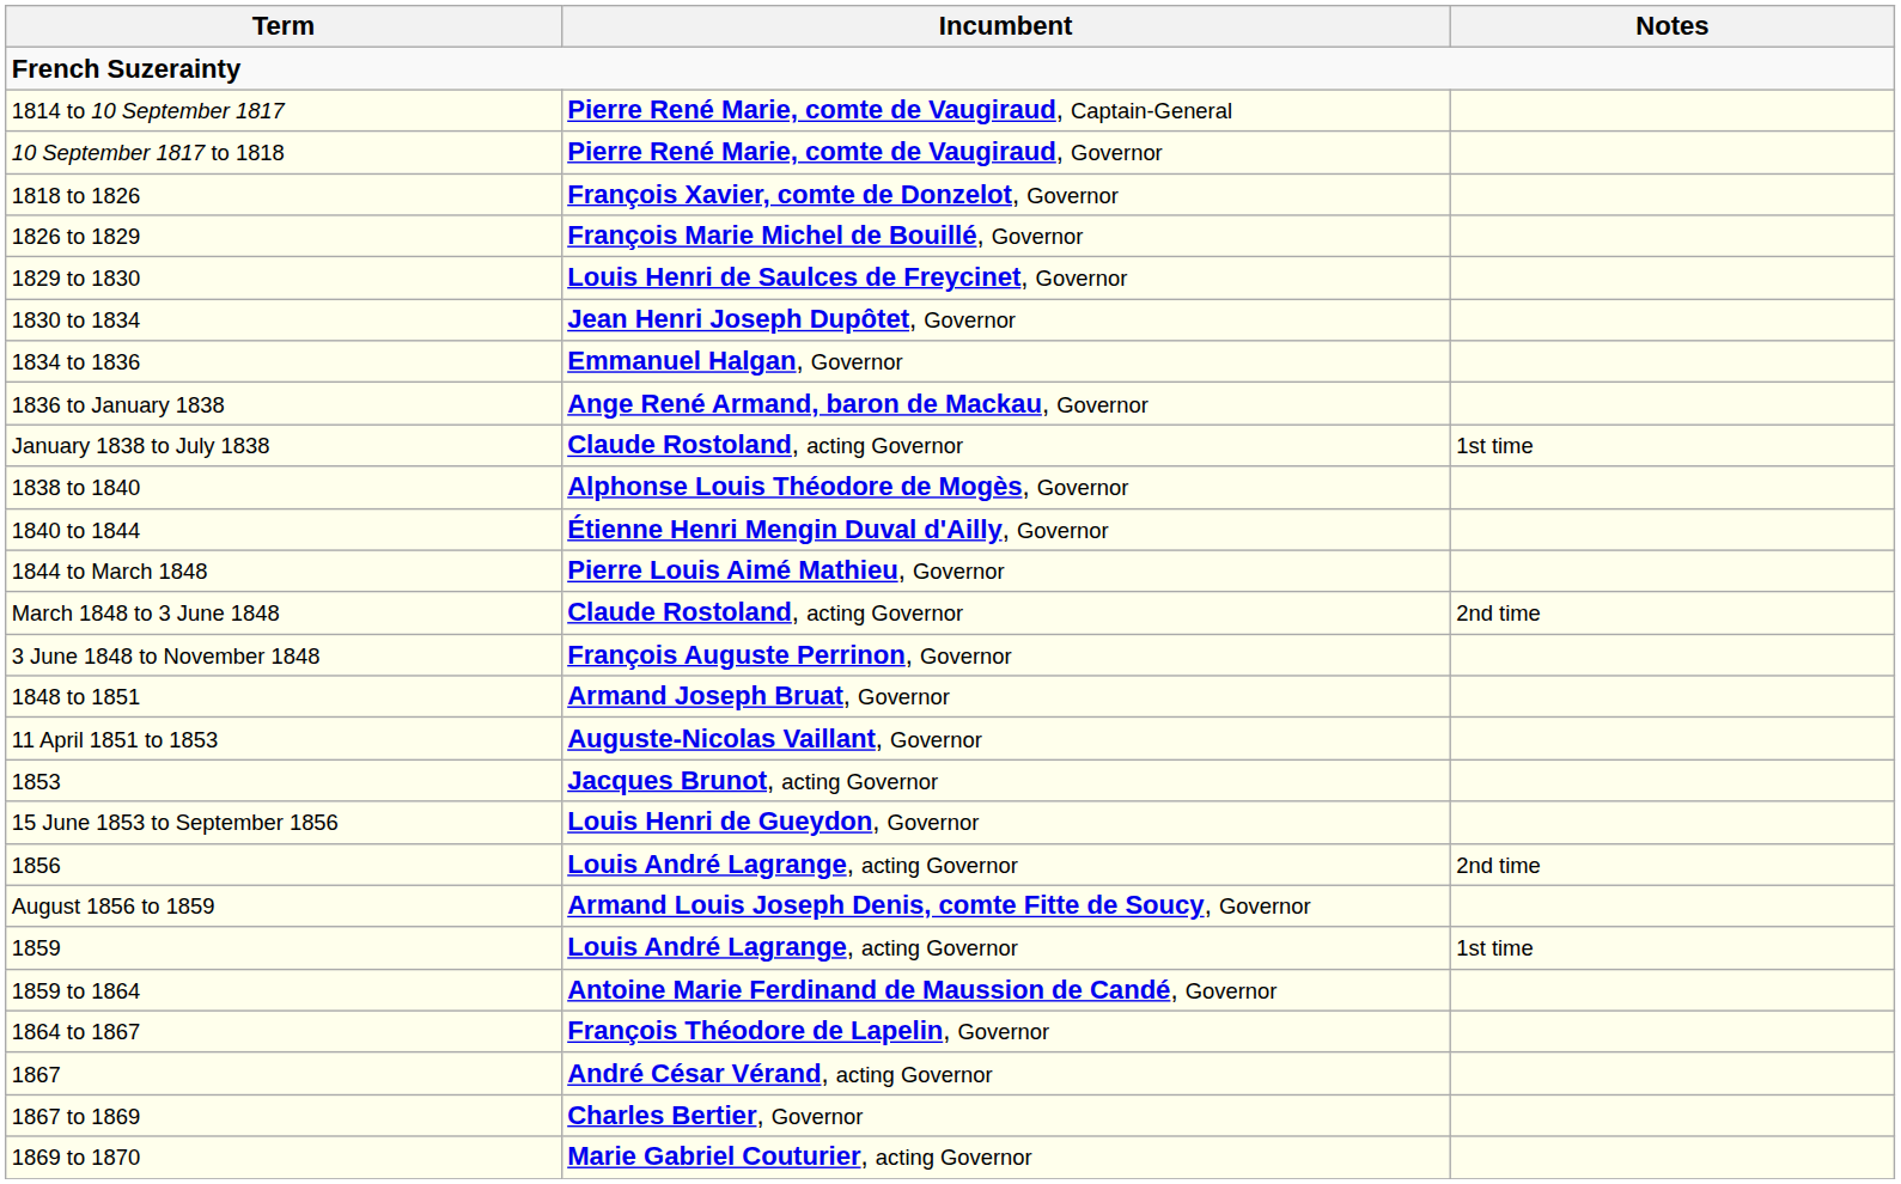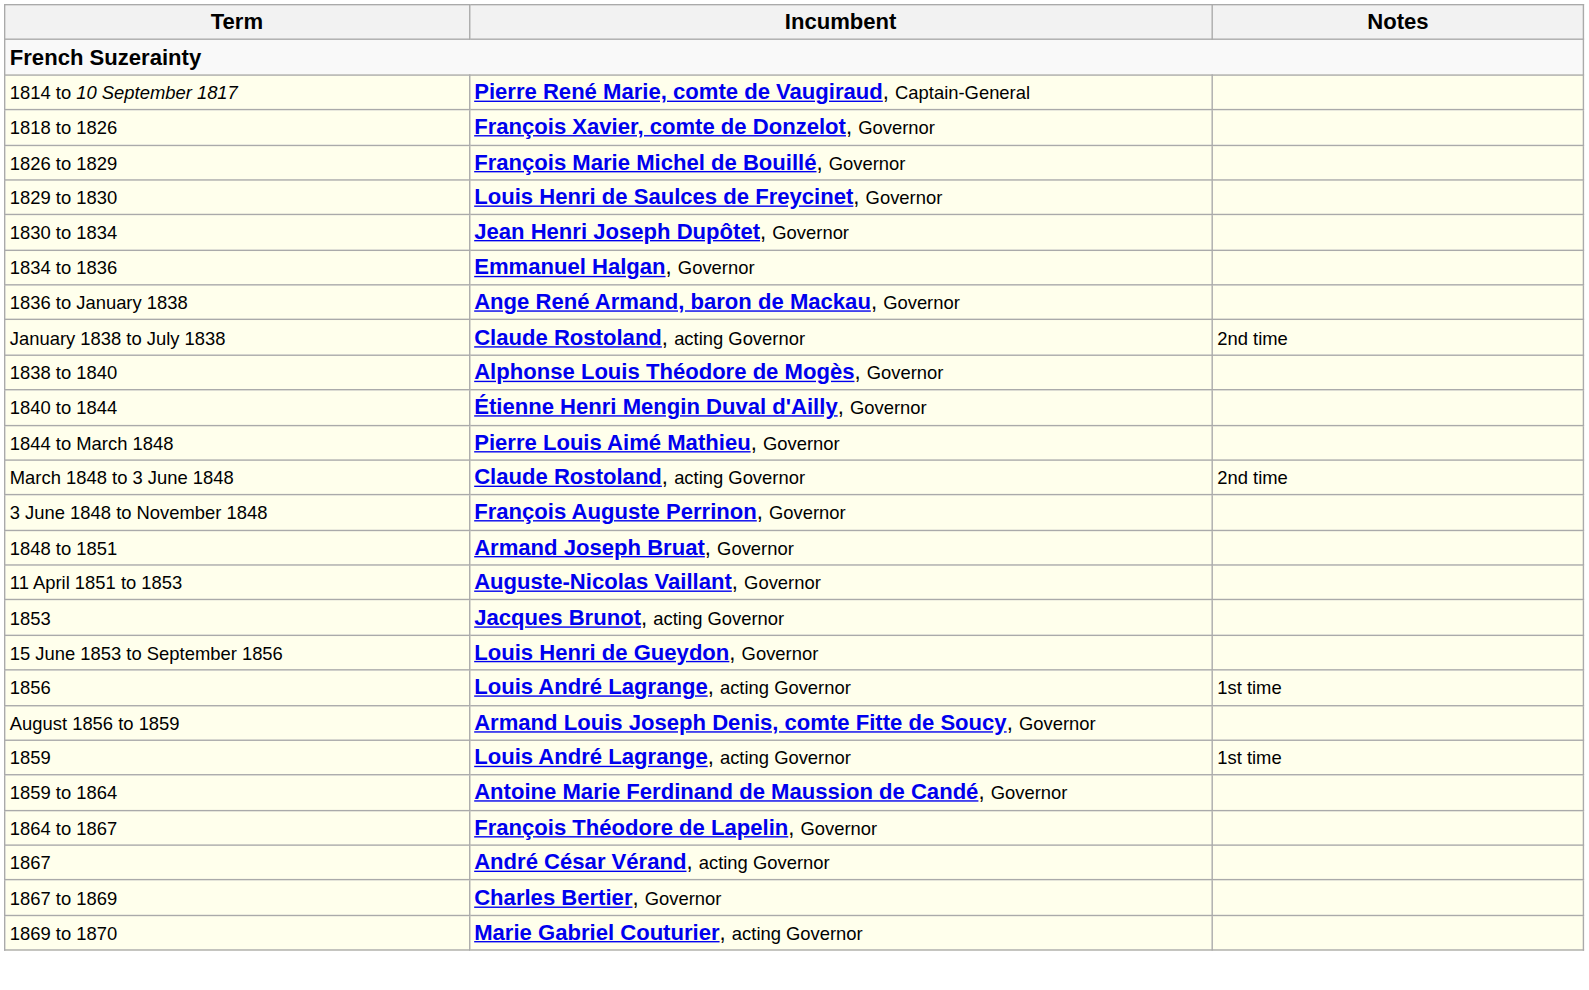- row: 10 September 1817 to 1818 | Pierre René Marie, comte de Vaugiraud, Governor
January 1838 to July 1838 | Notes: 1st time -> 2nd time
1856 | Notes: 2nd time -> 1st time
